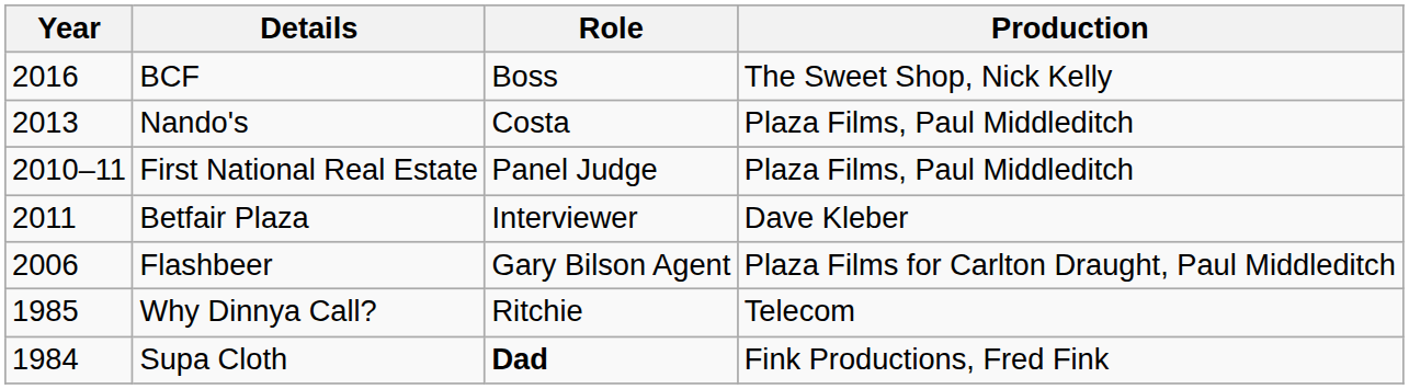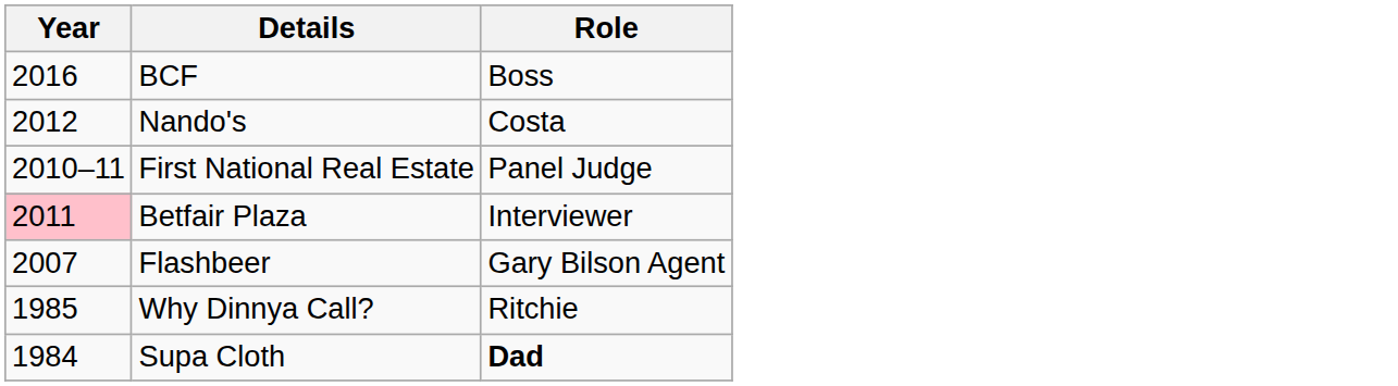- column: Production | The Sweet Shop, Nick Kelly | Plaza Films, Paul Middleditch | Plaza Films, Paul Middleditch | Dave Kleber | Plaza Films for Carlton Draught, Paul Middleditch | Telecom | Fink Productions, Fred Fink
Nando's | Year: 2013 -> 2012
Betfair Plaza | Year: no background -> pink background
Flashbeer | Year: 2006 -> 2007
